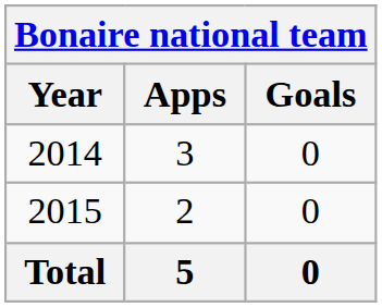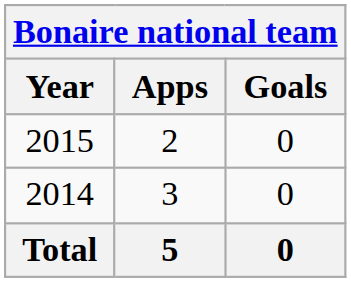rows swapped: 2014 <-> 2015
